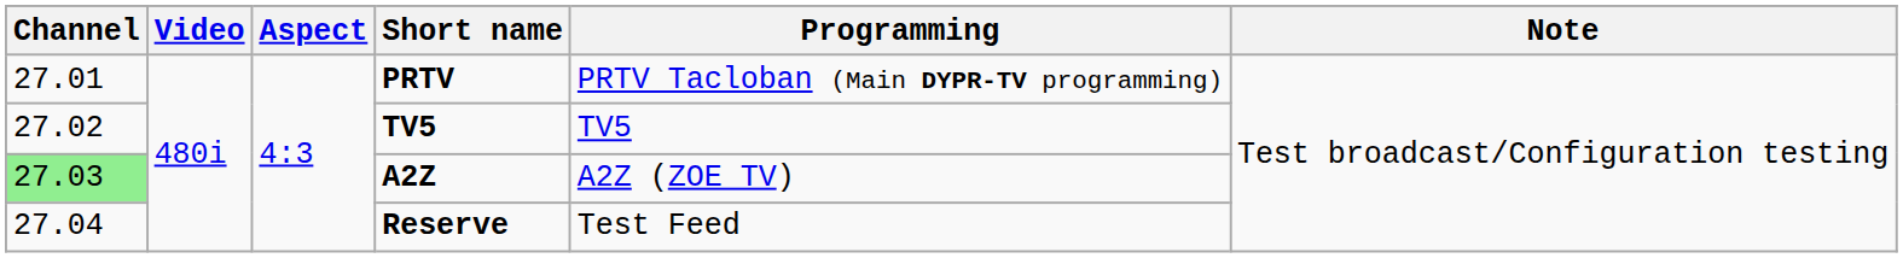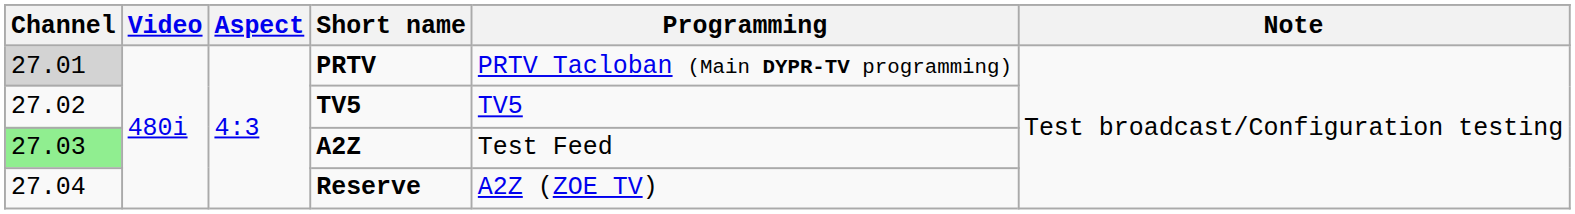PRTV | Channel: no background -> lightgrey background
A2Z | Programming: A2Z (ZOE TV) -> Test Feed
Reserve | Programming: Test Feed -> A2Z (ZOE TV)
